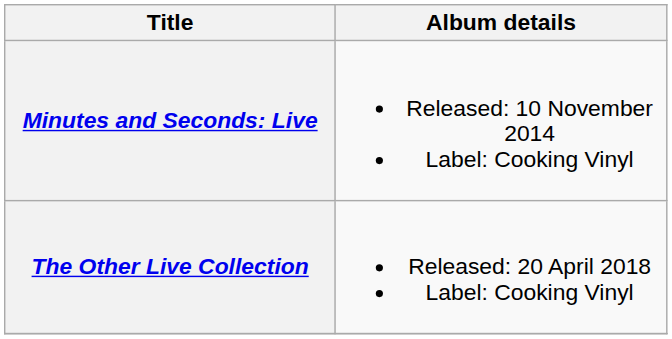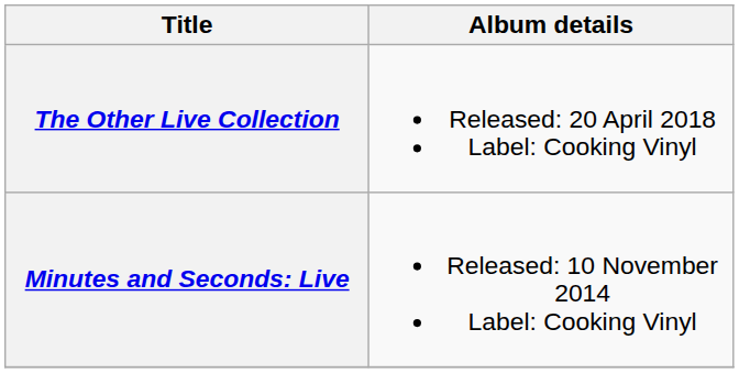rows swapped: Minutes and Seconds: Live <-> The Other Live Collection
